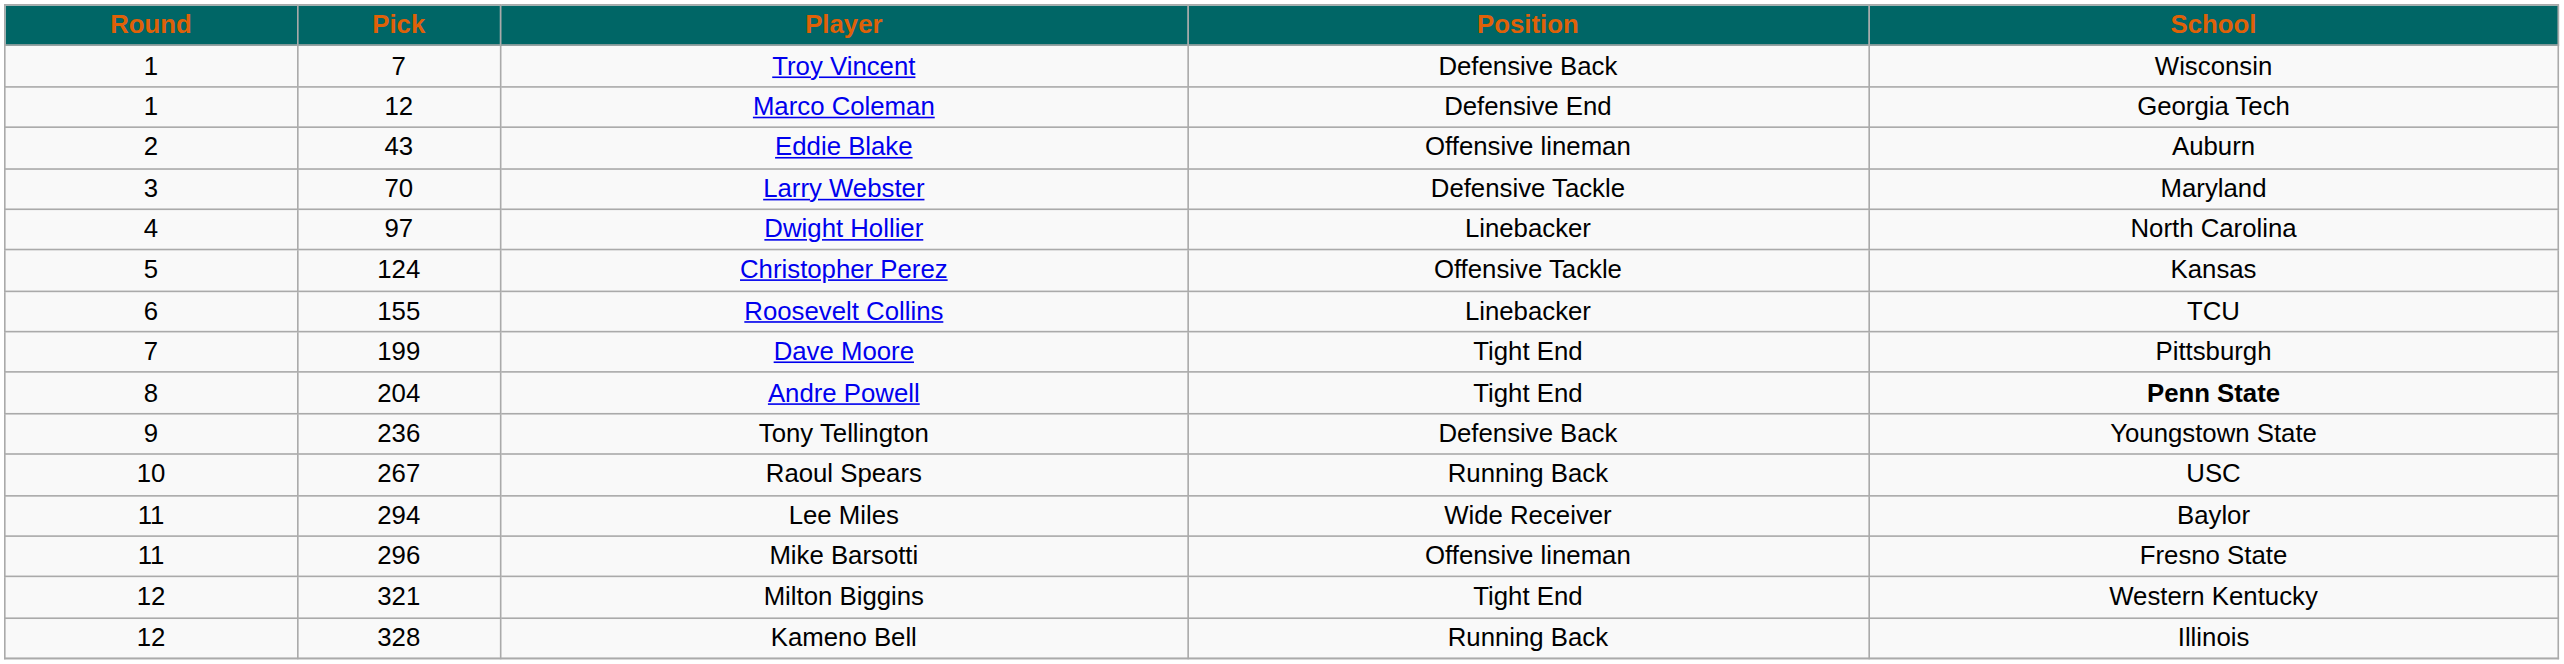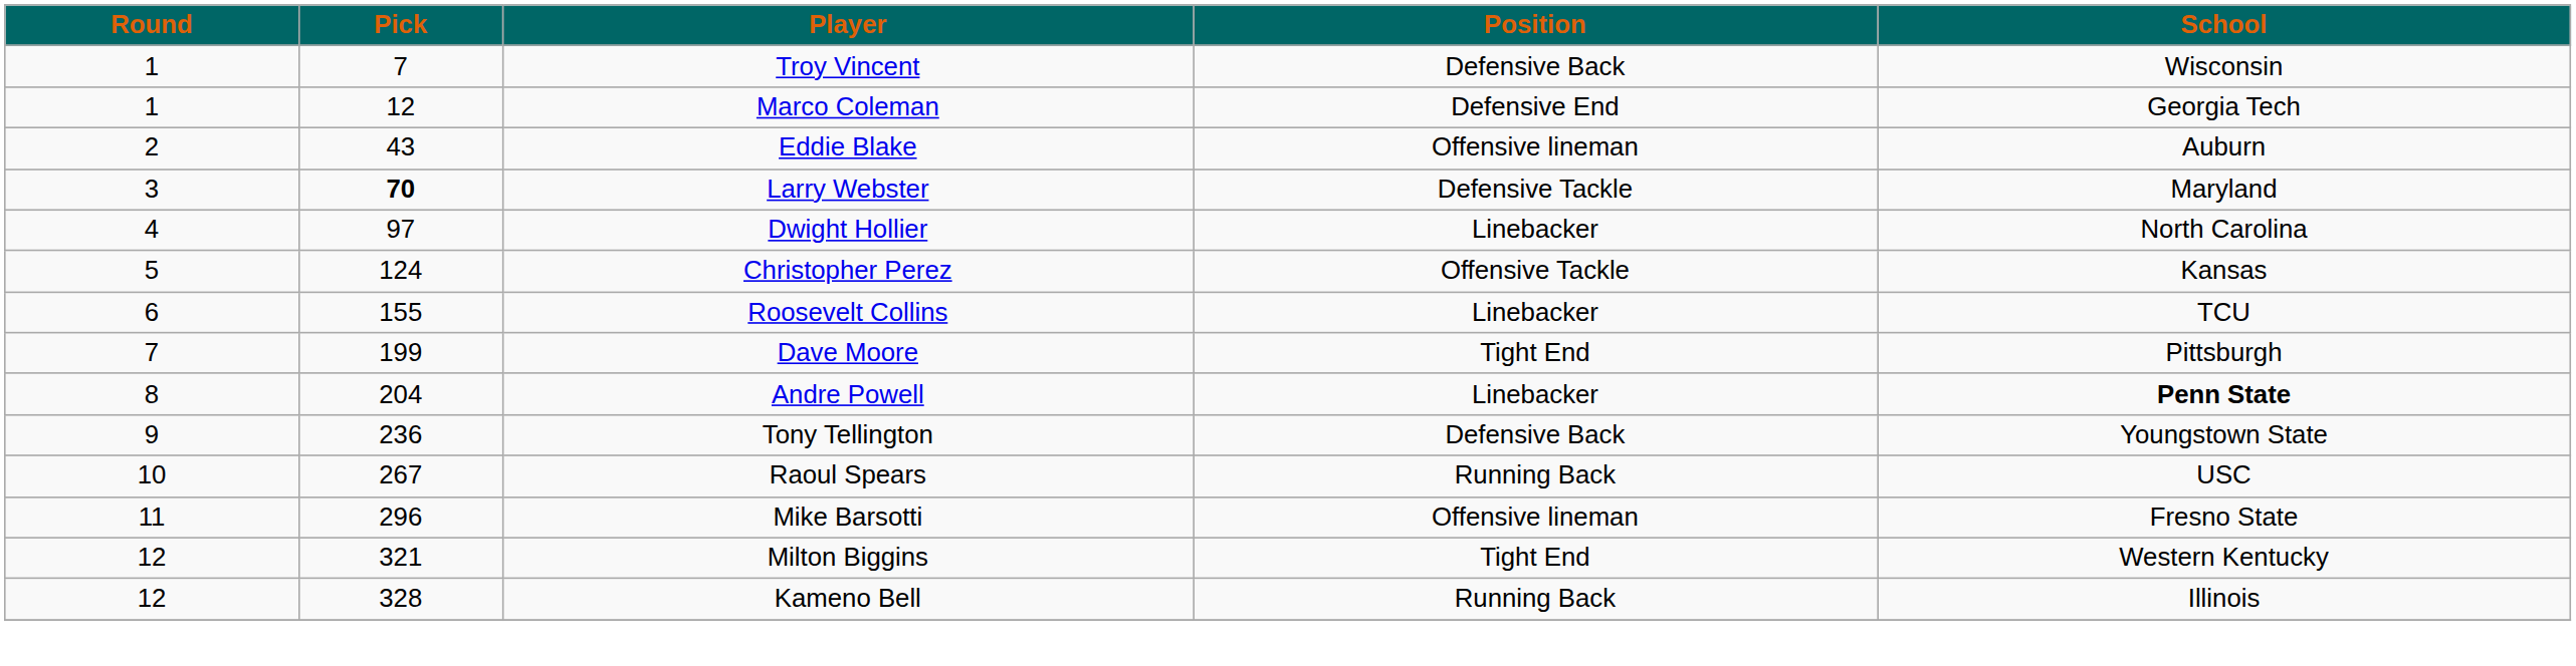Larry Webster | Pick: normal -> bold
Andre Powell | Position: Tight End -> Linebacker
- row: 11 | 294 | Lee Miles | Wide Receiver | Baylor
